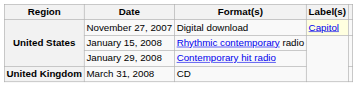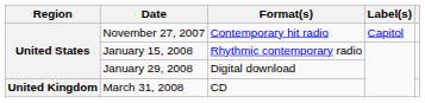November 27, 2007 | Format(s): Digital download -> Contemporary hit radio
November 27, 2007 | Label(s): lightyellow background -> no background
January 29, 2008 | Format(s): Contemporary hit radio -> Digital download
